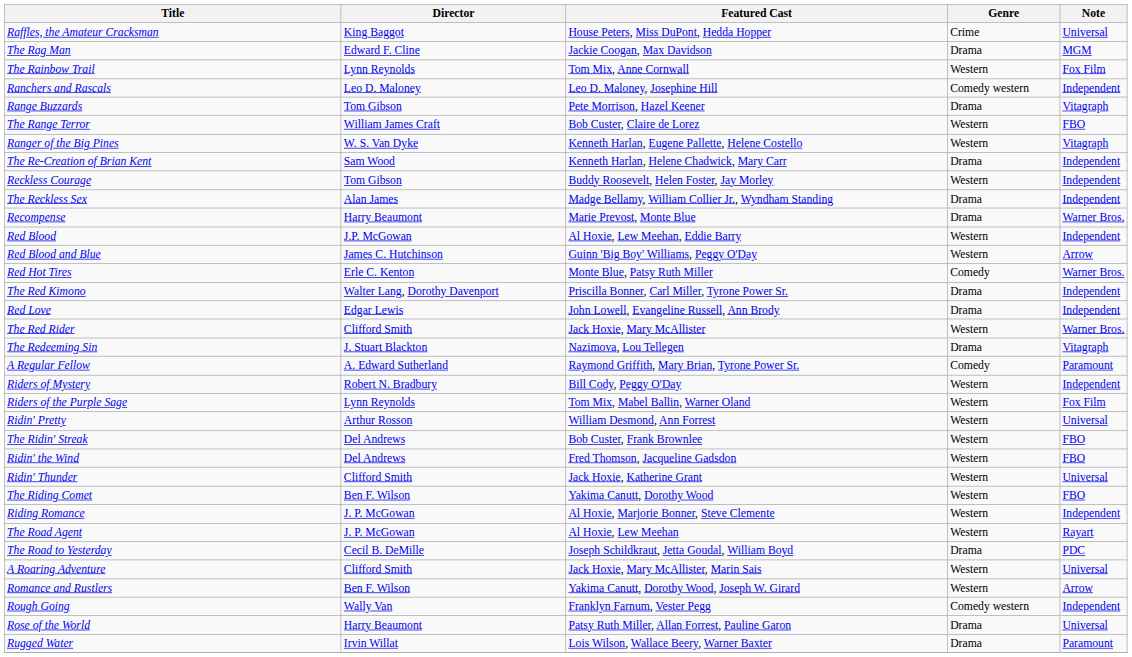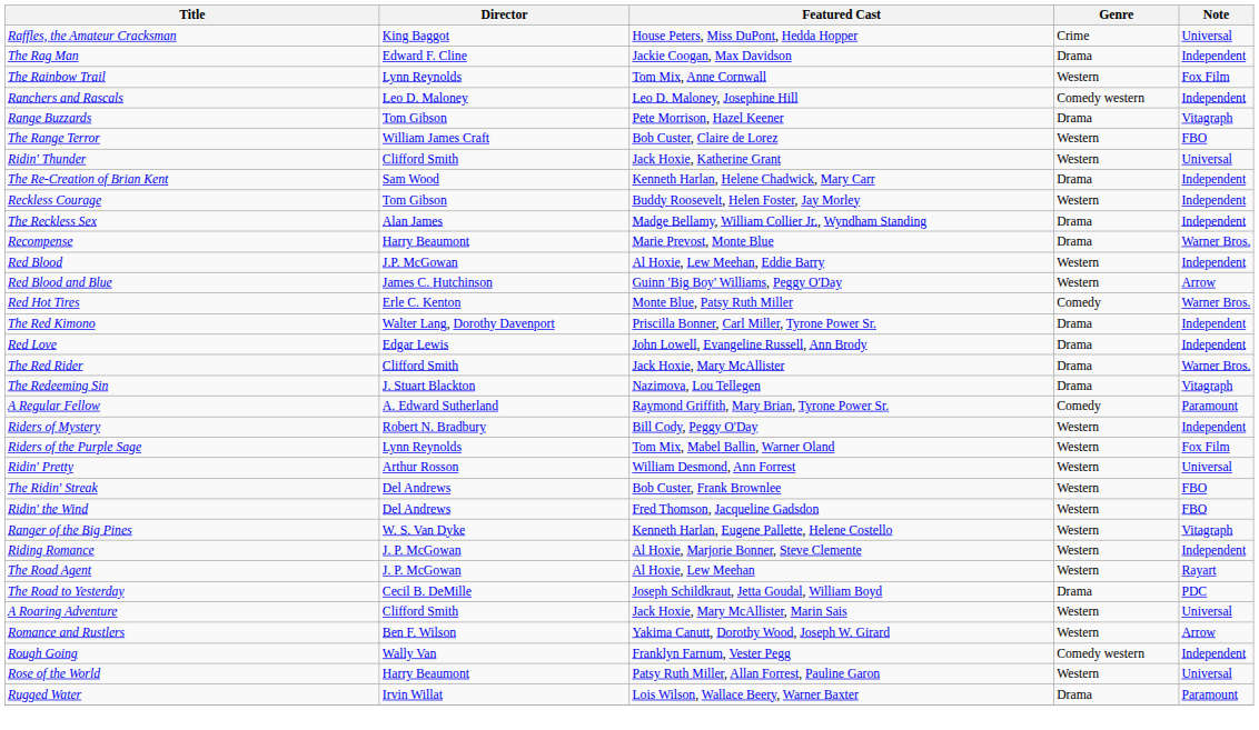The Rag Man | Note: MGM -> Independent
rows swapped: Ranger of the Big Pines <-> Ridin' Thunder
The Red Rider | Genre: Western -> Drama
- row: The Riding Comet | Ben F. Wilson | Yakima Canutt, Dorothy Wood | Western | FBO
Rose of the World | Genre: Drama -> Western
